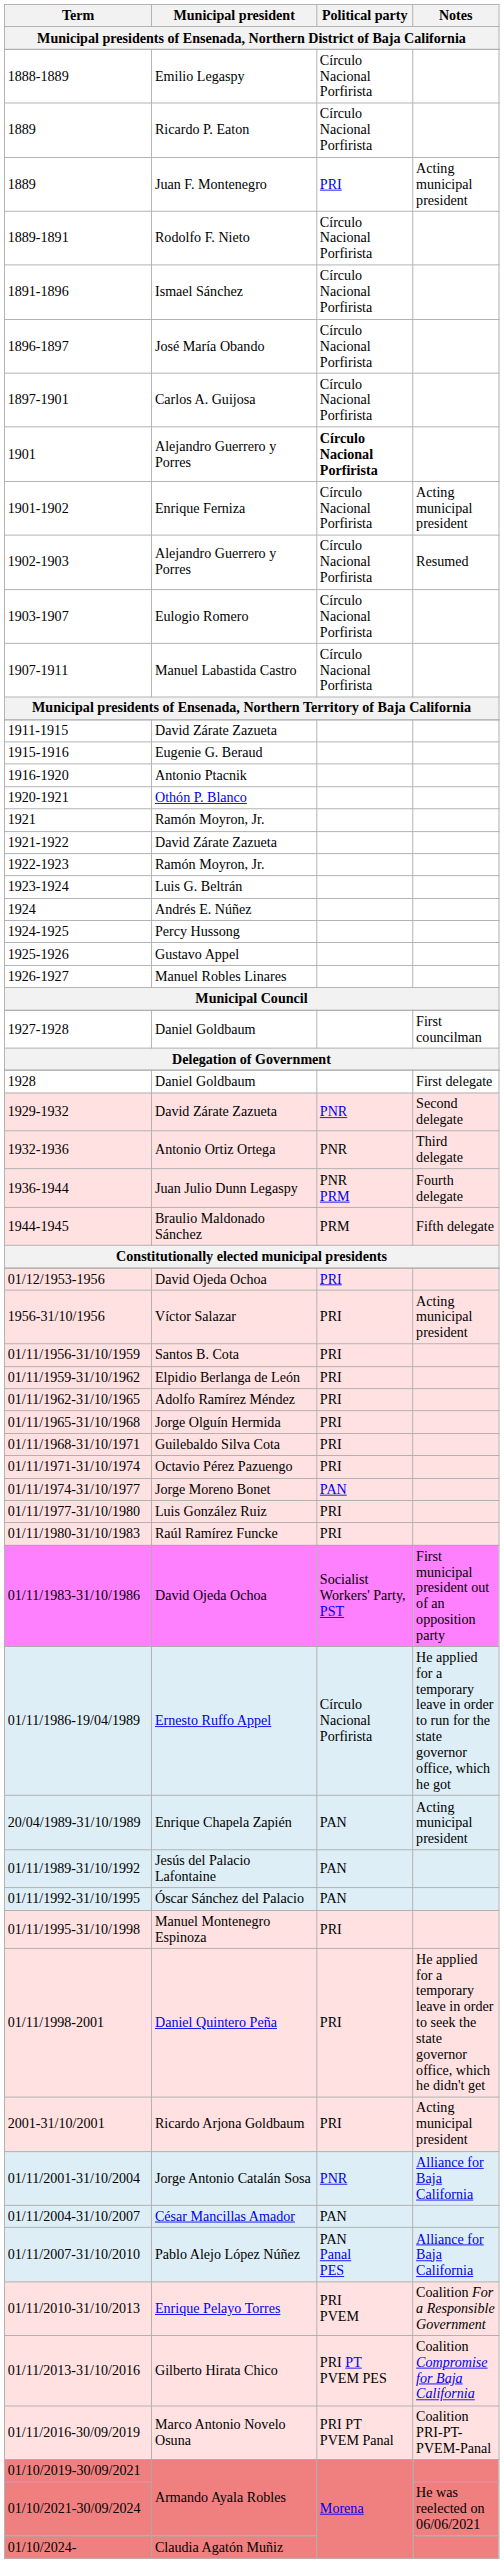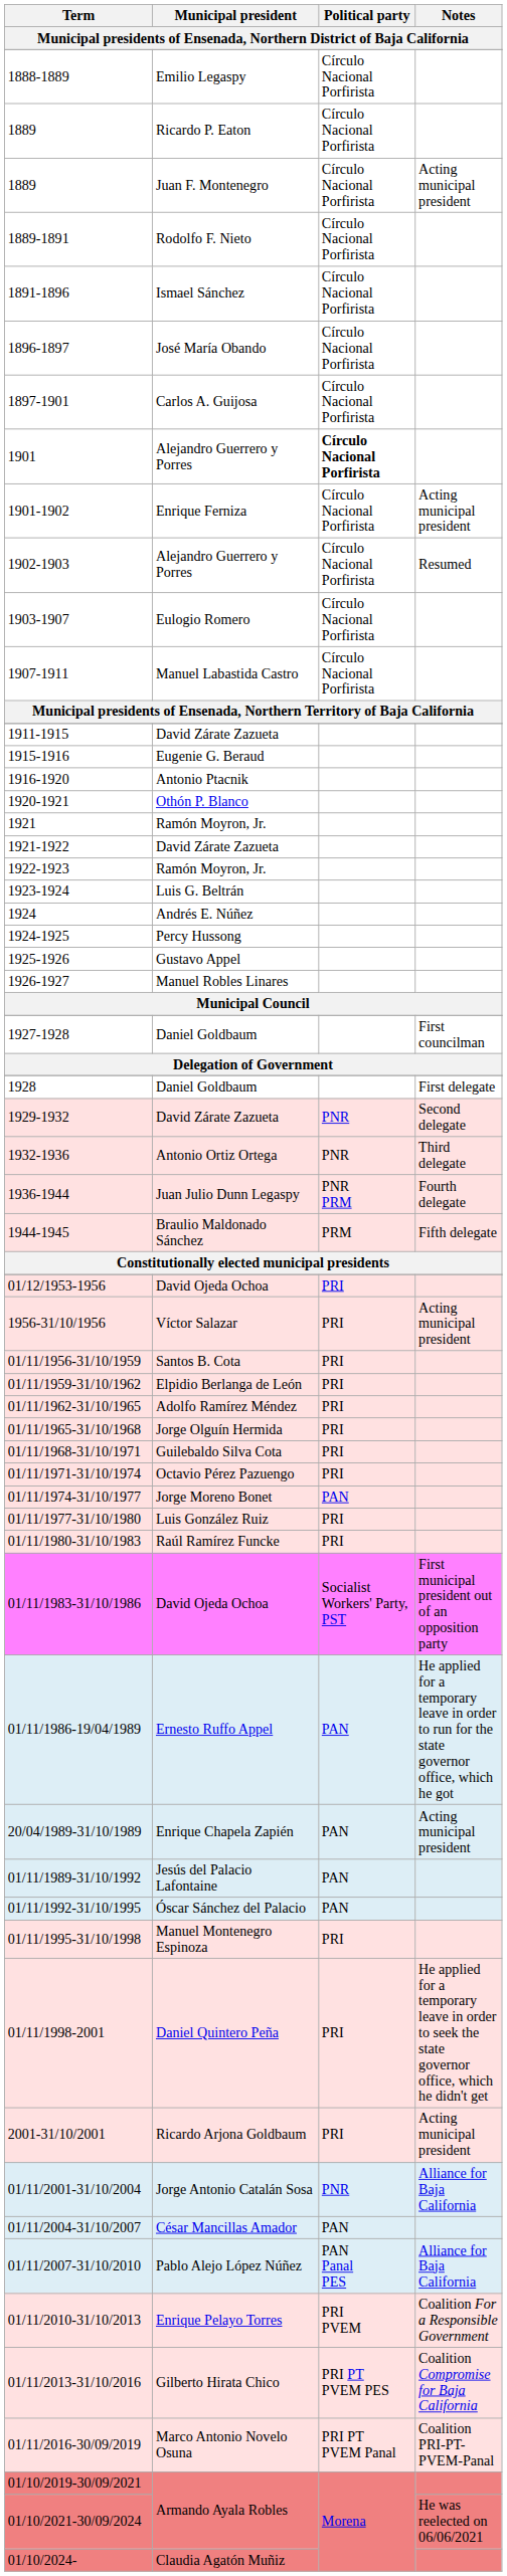1889 / Juan F. Montenegro | Political party: PRI -> Círculo Nacional Porfirista
01/11/1986-19/04/1989 | Political party: Círculo Nacional Porfirista -> PAN
